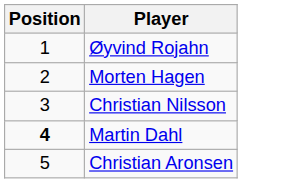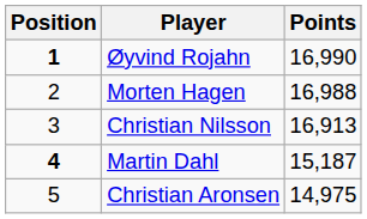+ column: Points | 16,990 | 16,988 | 16,913 | 15,187 | 14,975
Øyvind Rojahn | Position: normal -> bold
